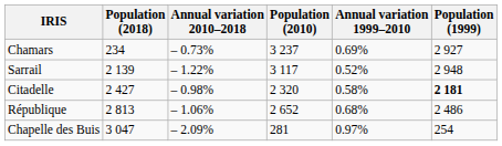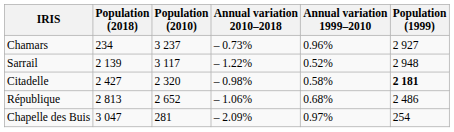columns swapped: Annual variation 2010–2018 <-> Population (2010)
Chamars | Annual variation 1999–2010: 0.69% -> 0.96%
